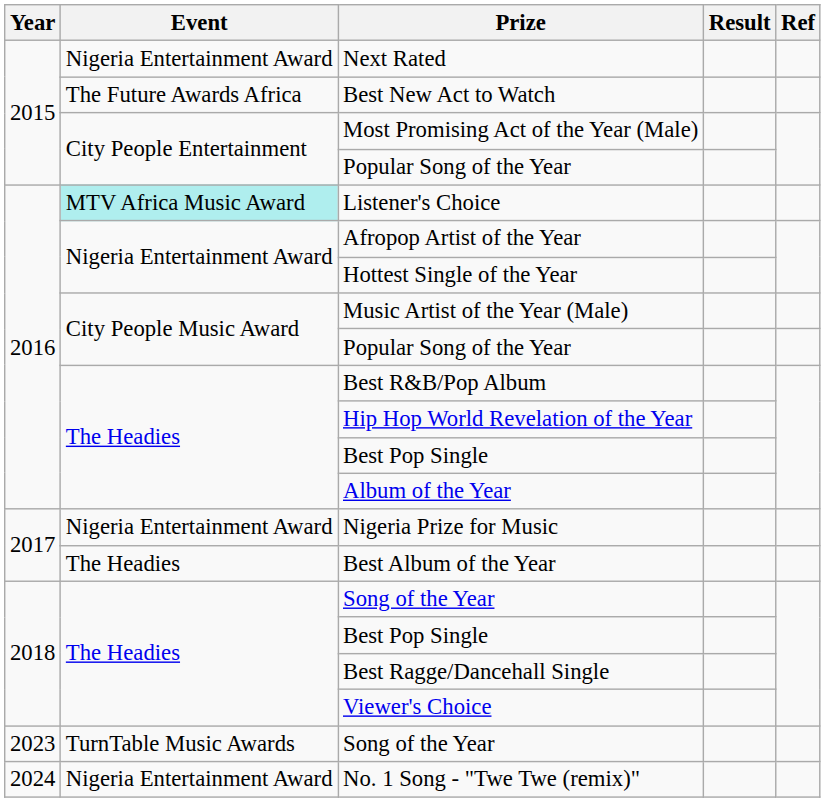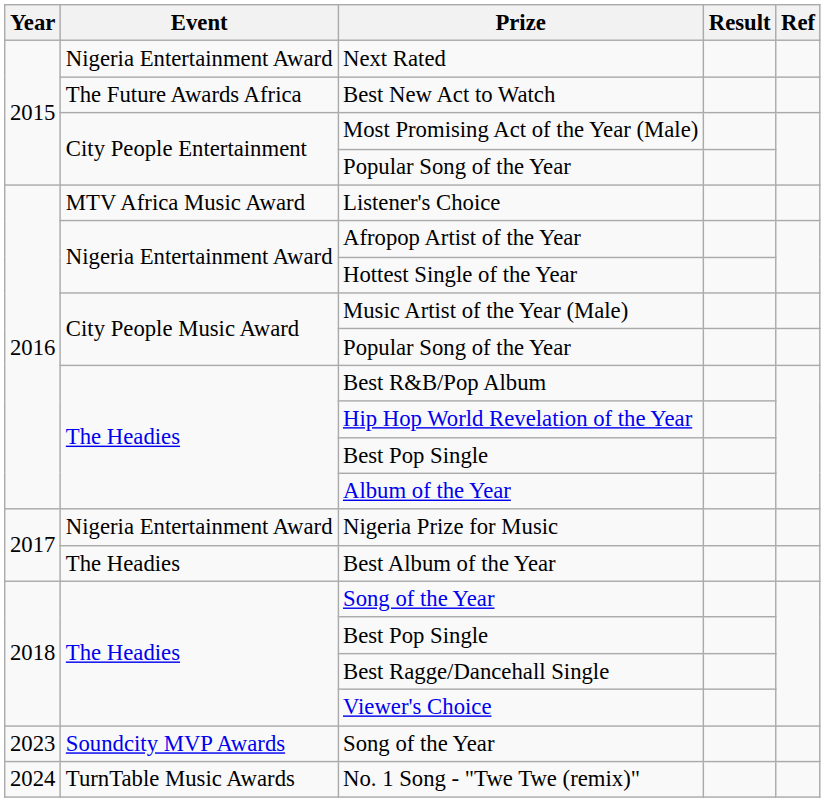Listener's Choice | Event: paleturquoise background -> no background
2023 / Song of the Year | Event: TurnTable Music Awards -> Soundcity MVP Awards
No. 1 Song - "Twe Twe (remix)" | Event: Nigeria Entertainment Award -> TurnTable Music Awards
